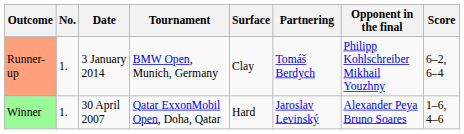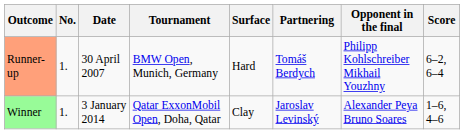Runner-up | Date: 3 January 2014 -> 30 April 2007
Runner-up | Surface: Clay -> Hard
Winner | Date: 30 April 2007 -> 3 January 2014
Winner | Surface: Hard -> Clay
